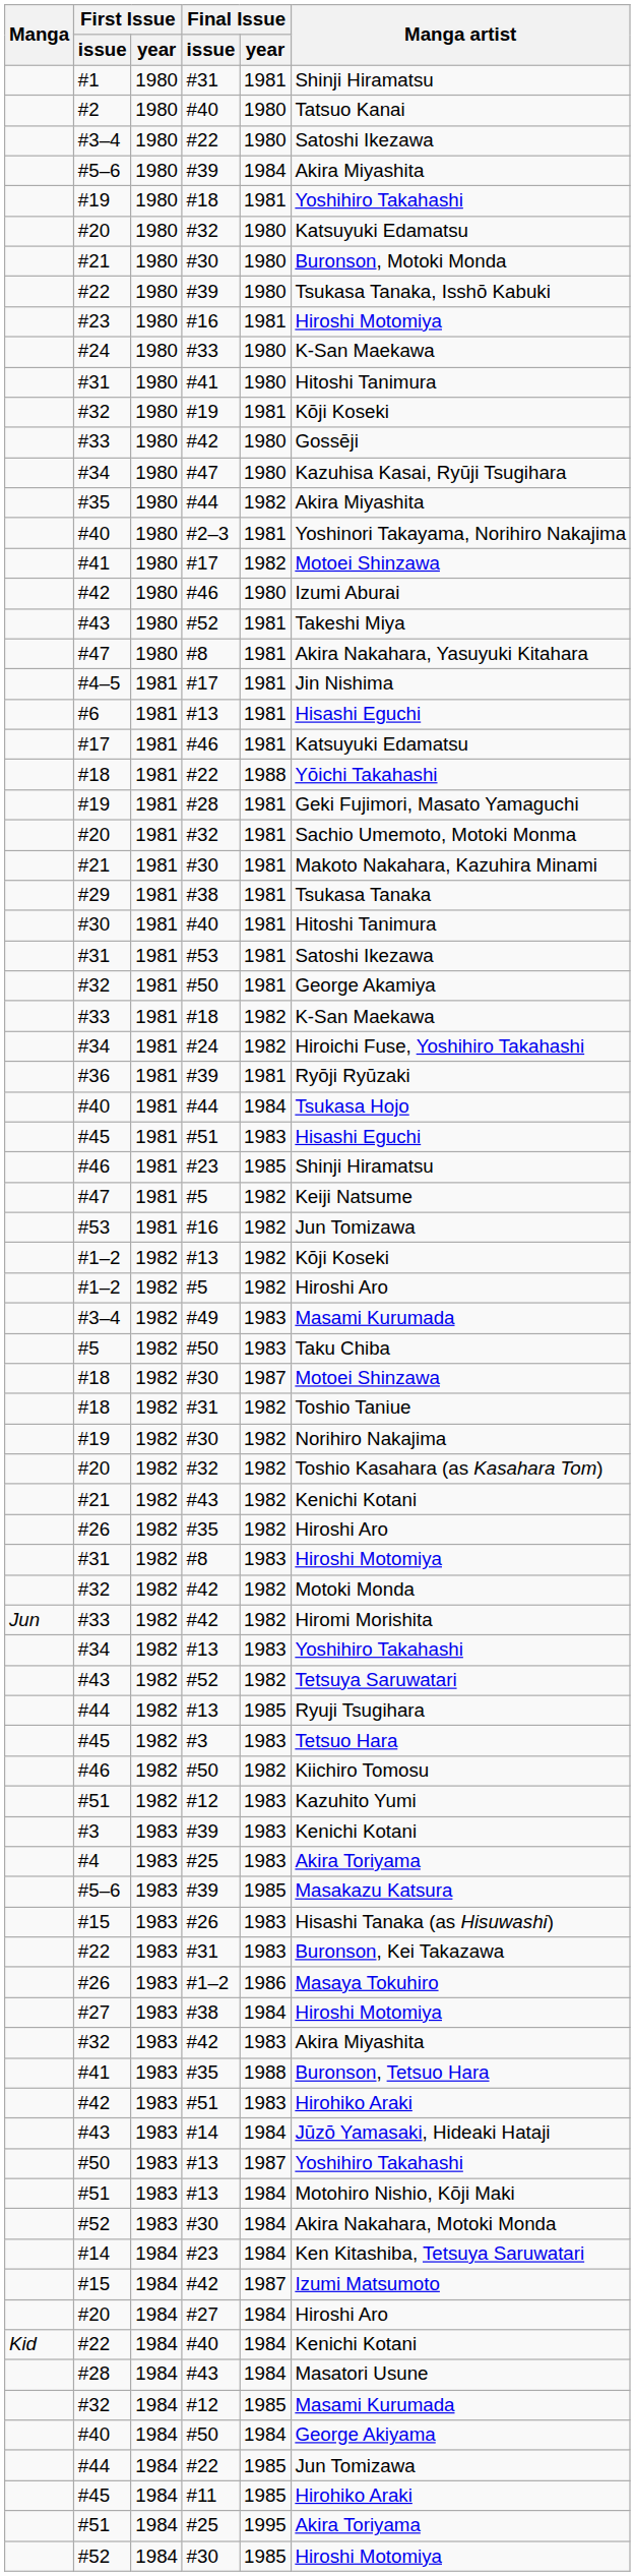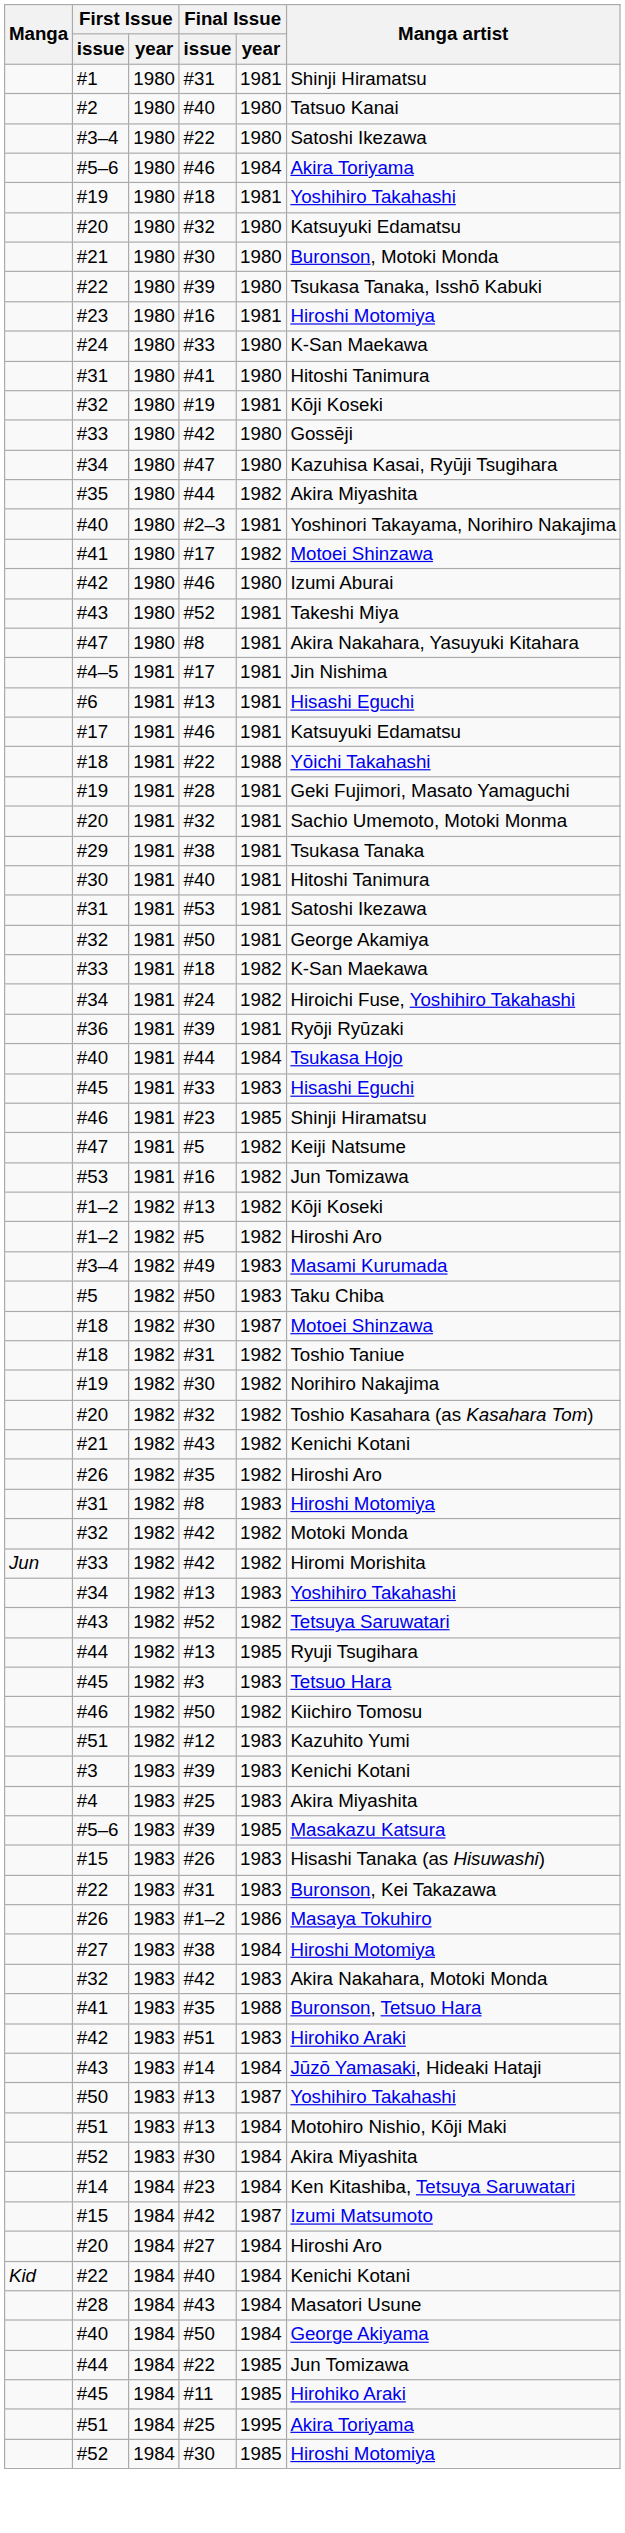#5–6 / 1980 | Final Issue / issue: #39 -> #46
#5–6 / 1980 | Manga artist: Akira Miyashita -> Akira Toriyama
- row: #21 | 1981 | #30 | 1981 | Makoto Nakahara, Kazuhira Minami
#45 / 1981 | Final Issue / issue: #51 -> #33
#4 | Manga artist: Akira Toriyama -> Akira Miyashita
#32 / 1983 | Manga artist: Akira Miyashita -> Akira Nakahara, Motoki Monda
#52 / 1983 | Manga artist: Akira Nakahara, Motoki Monda -> Akira Miyashita
- row: #32 | 1984 | #12 | 1985 | Masami Kurumada
